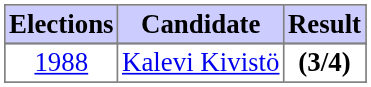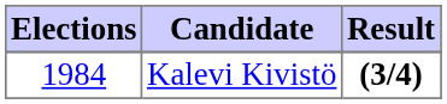Kalevi Kivistö | Elections: 1988 -> 1984
